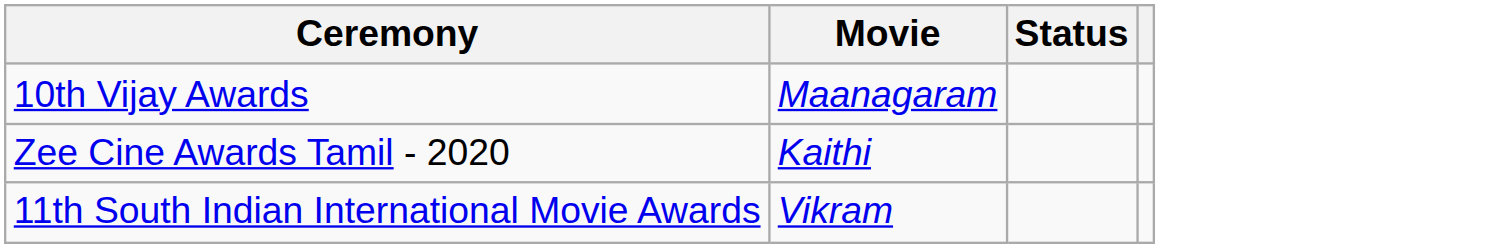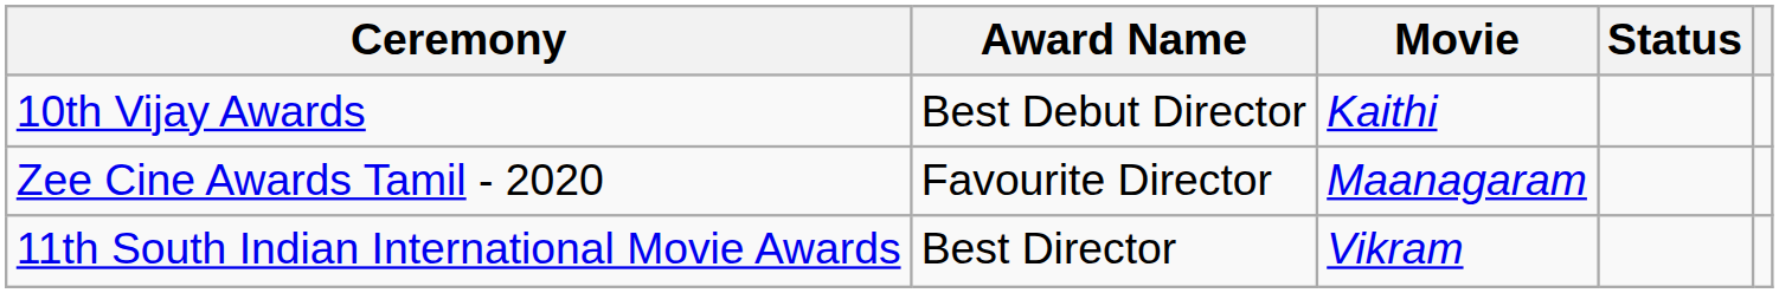+ column: Award Name | Best Debut Director | Favourite Director | Best Director
10th Vijay Awards | Movie: Maanagaram -> Kaithi
Zee Cine Awards Tamil - 2020 | Movie: Kaithi -> Maanagaram
